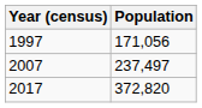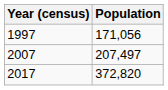2007 | Population: 237,497 -> 207,497
